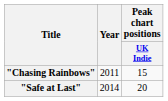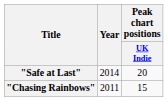rows swapped: "Chasing Rainbows" <-> "Safe at Last"
